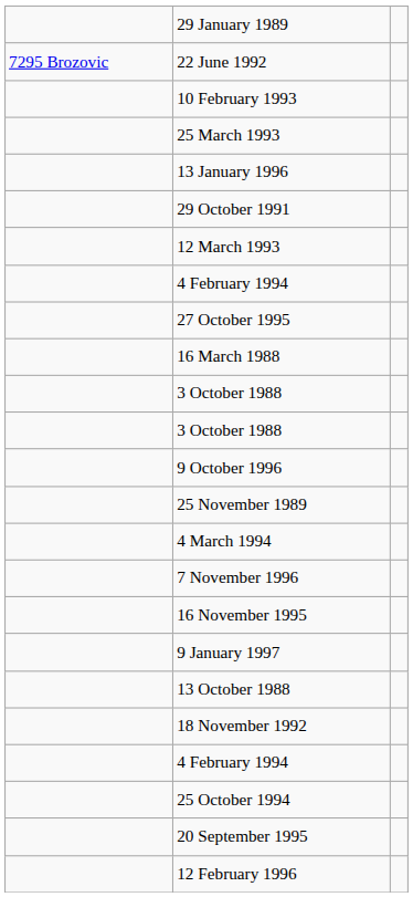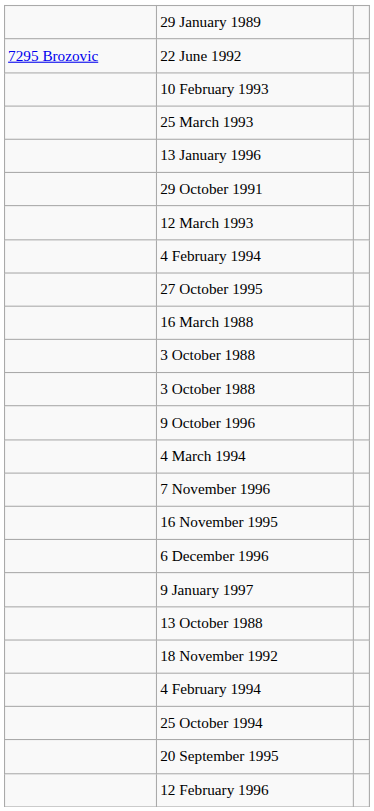- row: 25 November 1989
+ row: 6 December 1996
